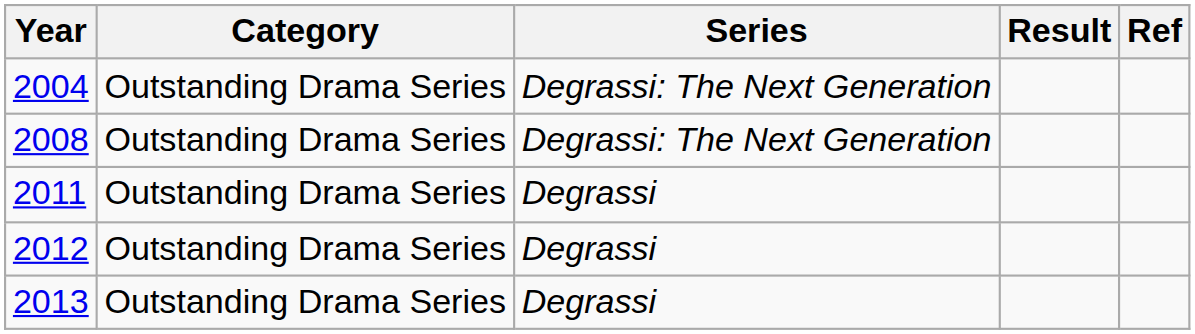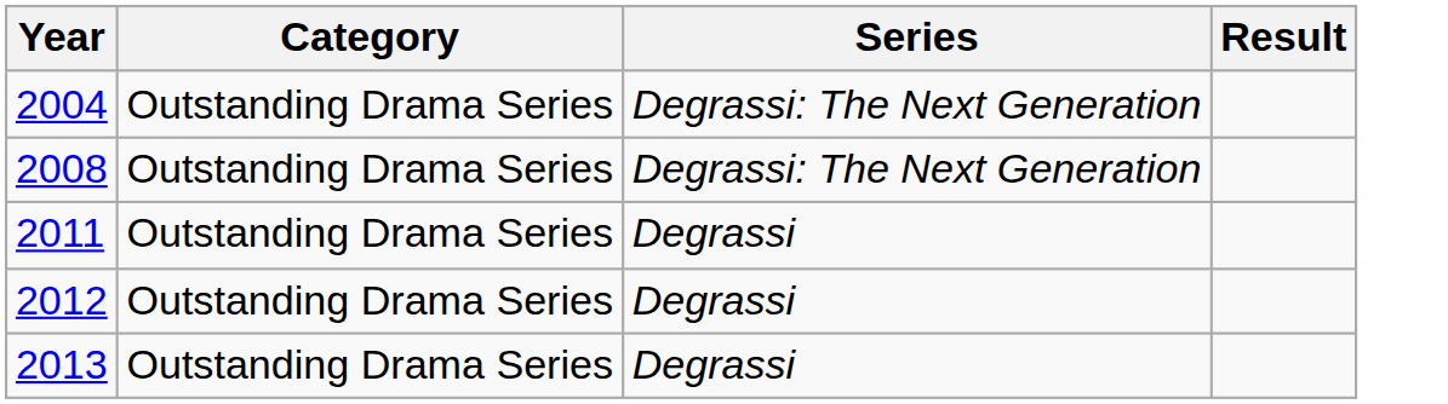- column: Ref
